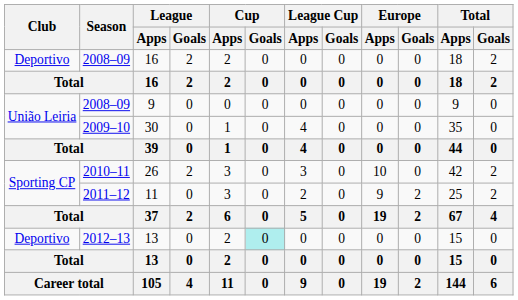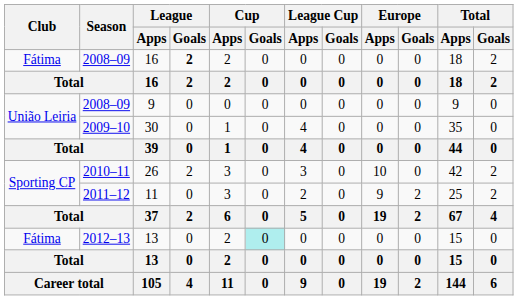2008–09 / 16 | Club: Deportivo -> Fátima
2008–09 / 16 | League / Goals: normal -> bold
2012–13 / 13 | Club: Deportivo -> Fátima
